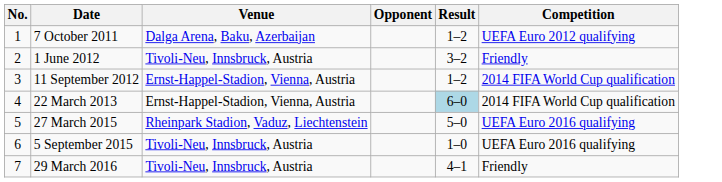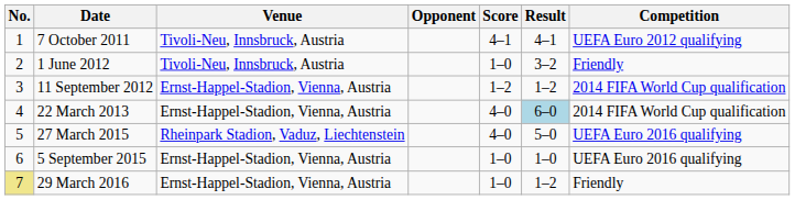+ column: Score | 4–1 | 1–0 | 1–2 | 4–0 | 4–0 | 1–0 | 1–0
7 October 2011 | Venue: Dalga Arena, Baku, Azerbaijan -> Tivoli-Neu, Innsbruck, Austria
7 October 2011 | Result: 1–2 -> 4–1
5 September 2015 | Venue: Tivoli-Neu, Innsbruck, Austria -> Ernst-Happel-Stadion, Vienna, Austria
29 March 2016 | No.: no background -> khaki background
29 March 2016 | Venue: Tivoli-Neu, Innsbruck, Austria -> Ernst-Happel-Stadion, Vienna, Austria
29 March 2016 | Result: 4–1 -> 1–2
